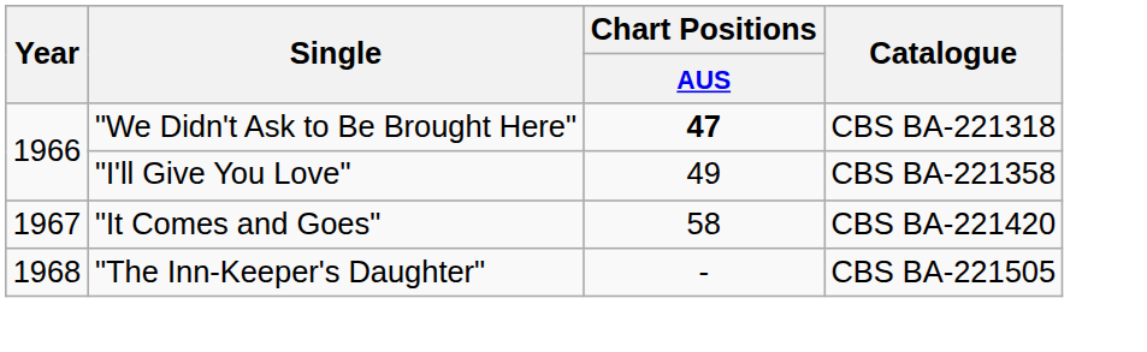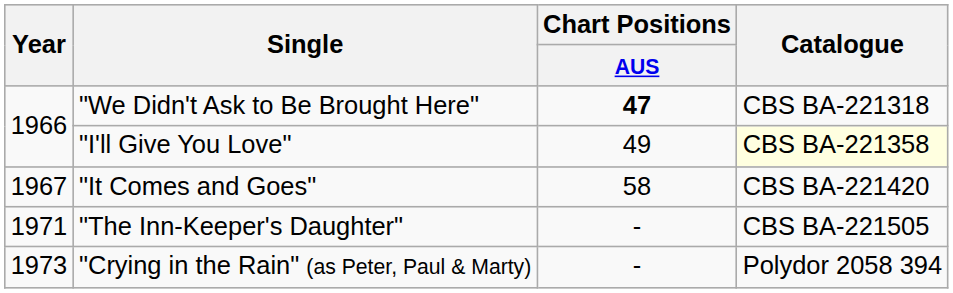"I'll Give You Love" | Catalogue: no background -> lightyellow background
"The Inn-Keeper's Daughter" | Year: 1968 -> 1971
+ row: 1973 | "Crying in the Rain" (as Peter, Paul & Marty) | - | Polydor 2058 394
